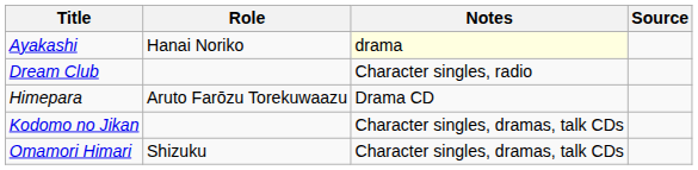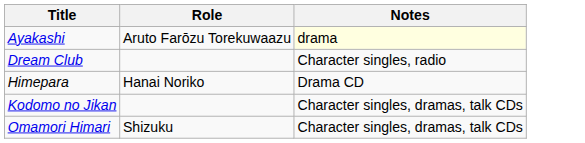- column: Source
Ayakashi | Role: Hanai Noriko -> Aruto Farōzu Torekuwaazu
Himepara | Role: Aruto Farōzu Torekuwaazu -> Hanai Noriko
